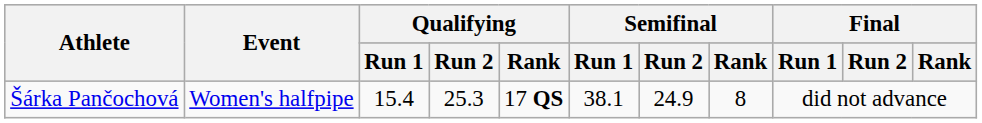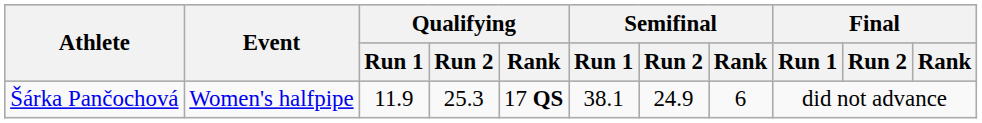Šárka Pančochová | Qualifying / Run 1: 15.4 -> 11.9
Šárka Pančochová | Semifinal / Rank: 8 -> 6
